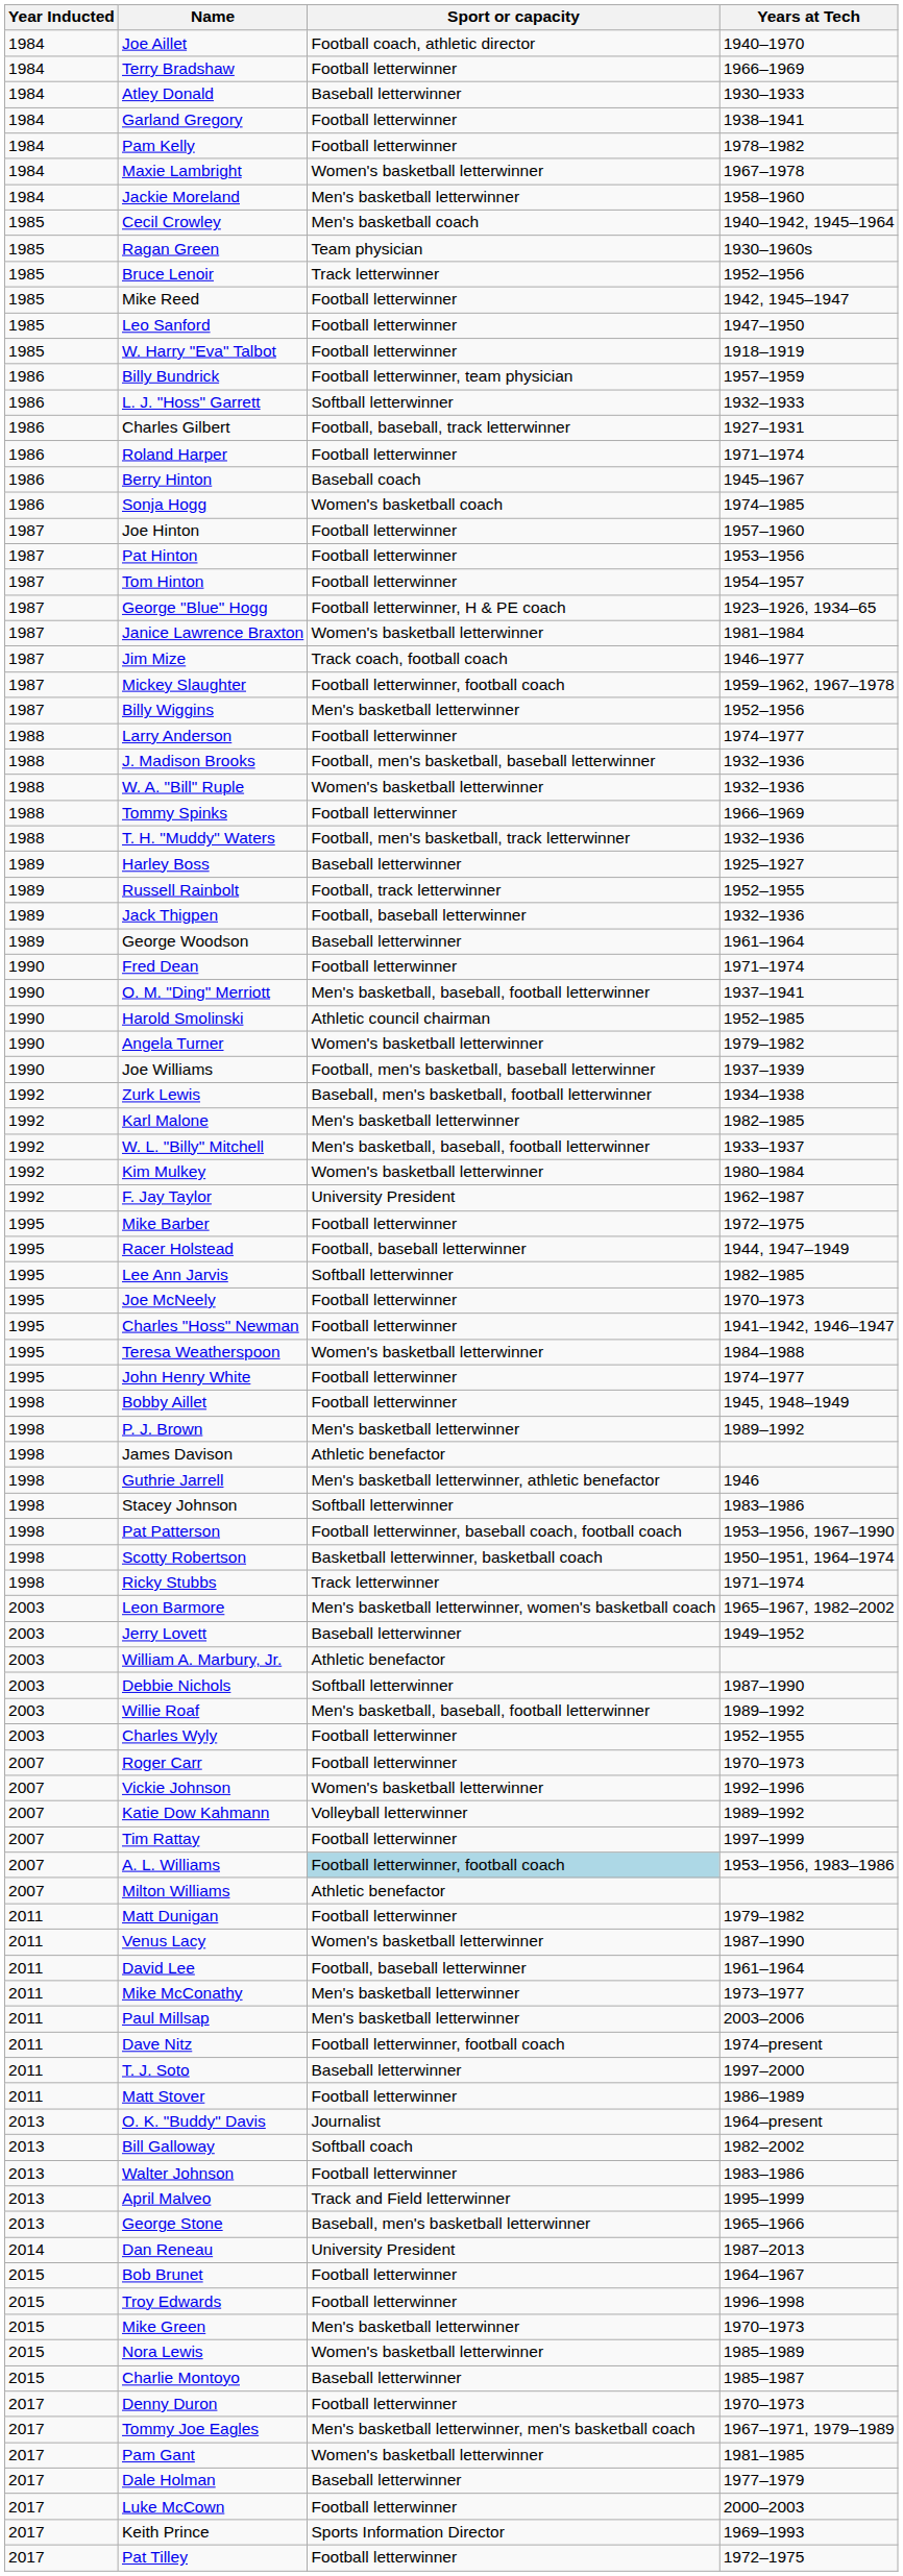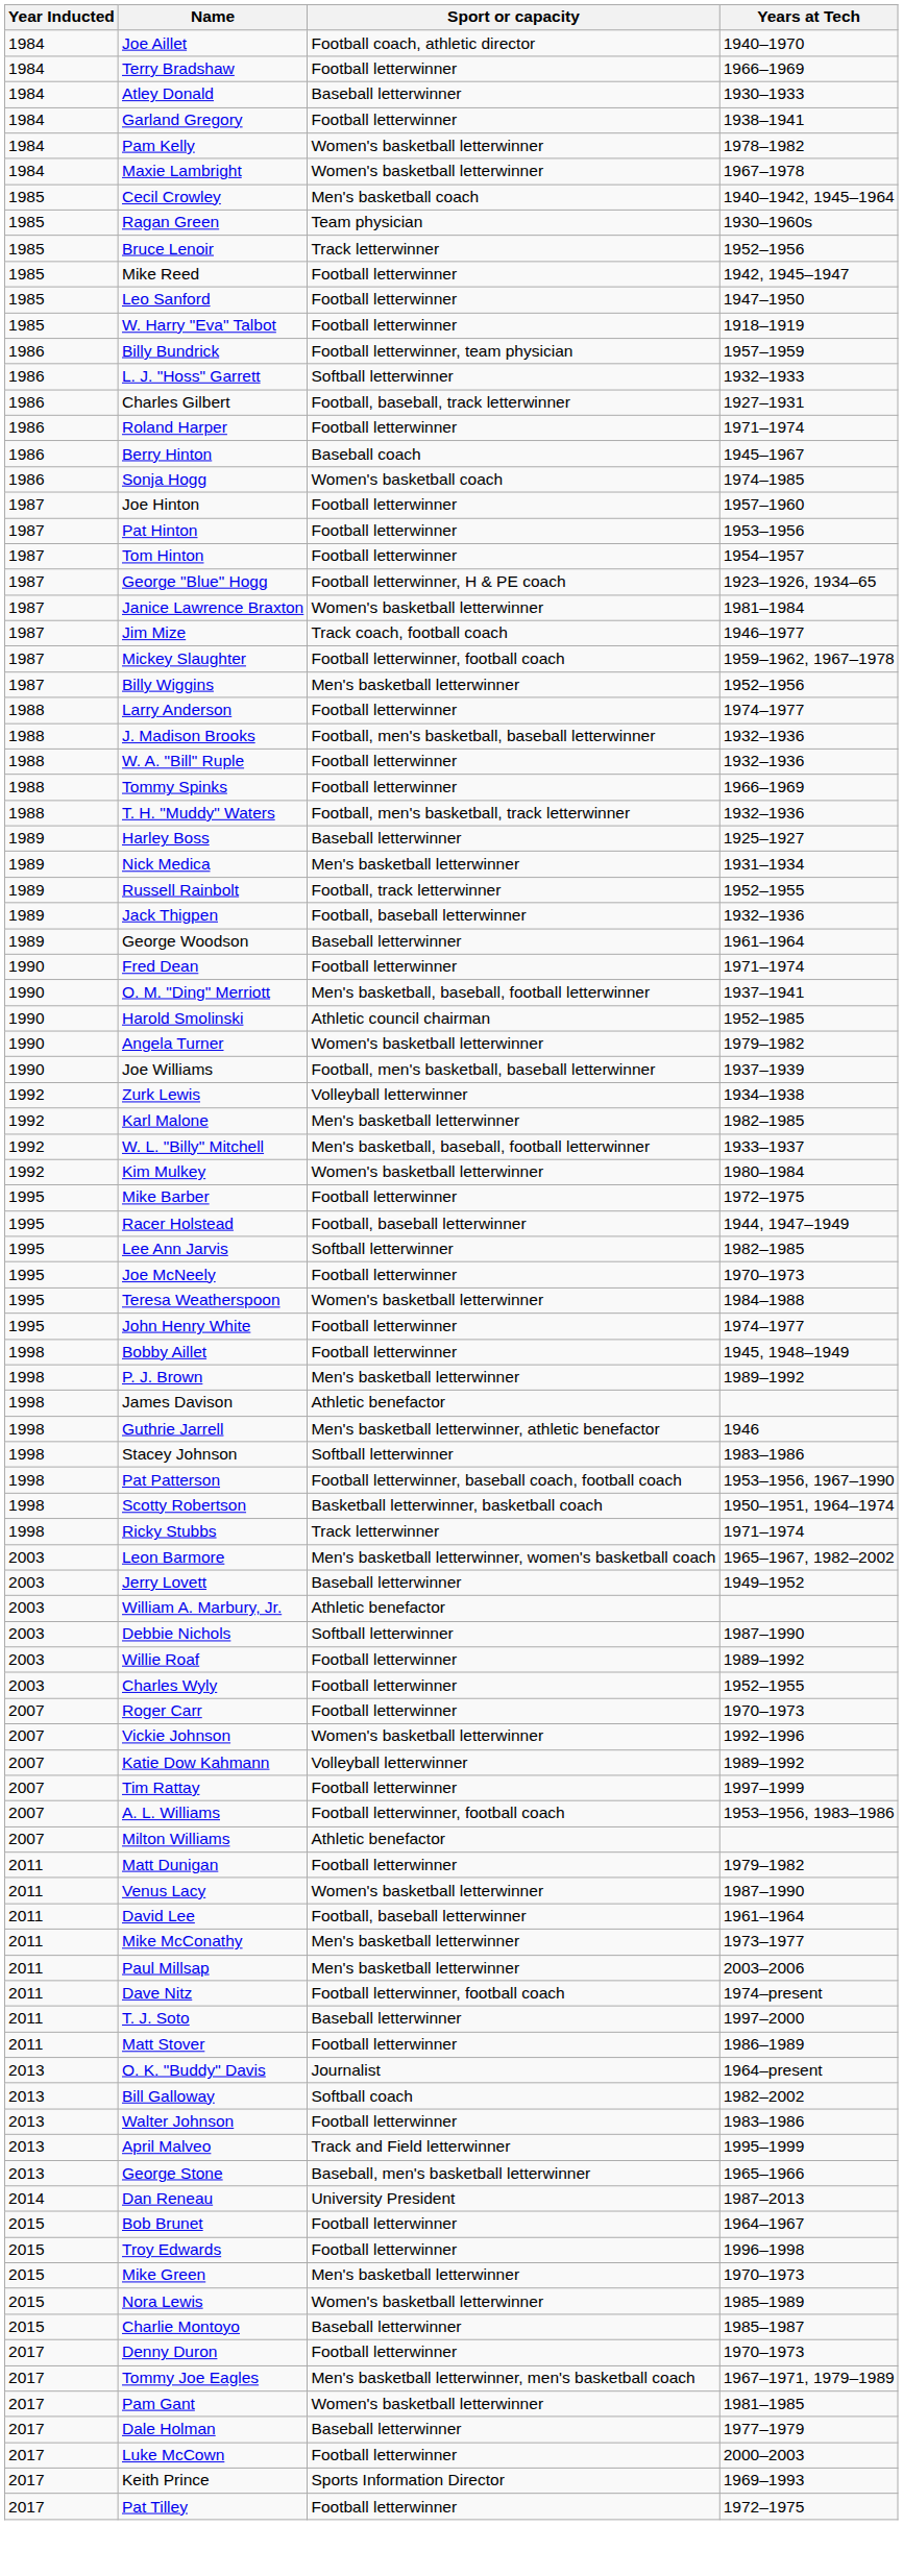Pam Kelly | Sport or capacity: Football letterwinner -> Women's basketball letterwinner
- row: 1984 | Jackie Moreland | Men's basketball letterwinner | 1958–1960
W. A. "Bill" Ruple | Sport or capacity: Women's basketball letterwinner -> Football letterwinner
+ row: 1989 | Nick Medica | Men's basketball letterwinner | 1931–1934
Zurk Lewis | Sport or capacity: Baseball, men's basketball, football letterwinner -> Volleyball letterwinner
- row: 1992 | F. Jay Taylor | University President | 1962–1987
- row: 1995 | Charles "Hoss" Newman | Football letterwinner | 1941–1942, 1946–1947
Willie Roaf | Sport or capacity: Men's basketball, baseball, football letterwinner -> Football letterwinner
A. L. Williams | Sport or capacity: lightblue background -> no background
